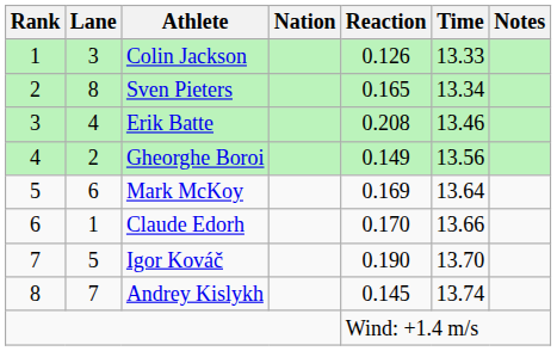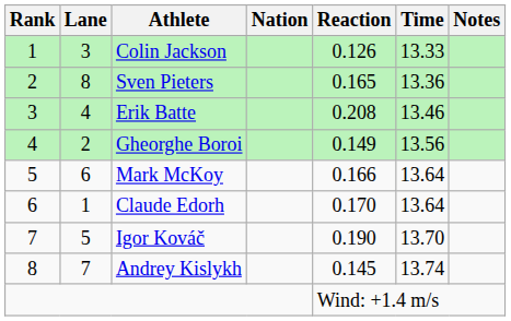Sven Pieters | Time: 13.34 -> 13.36
Mark McKoy | Reaction: 0.169 -> 0.166
Claude Edorh | Time: 13.66 -> 13.64
